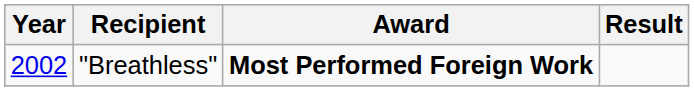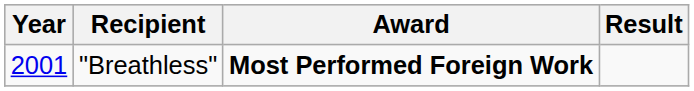"Breathless" | Year: 2002 -> 2001
